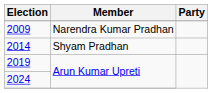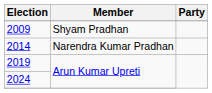2009 | Member: Narendra Kumar Pradhan -> Shyam Pradhan
2014 | Member: Shyam Pradhan -> Narendra Kumar Pradhan
